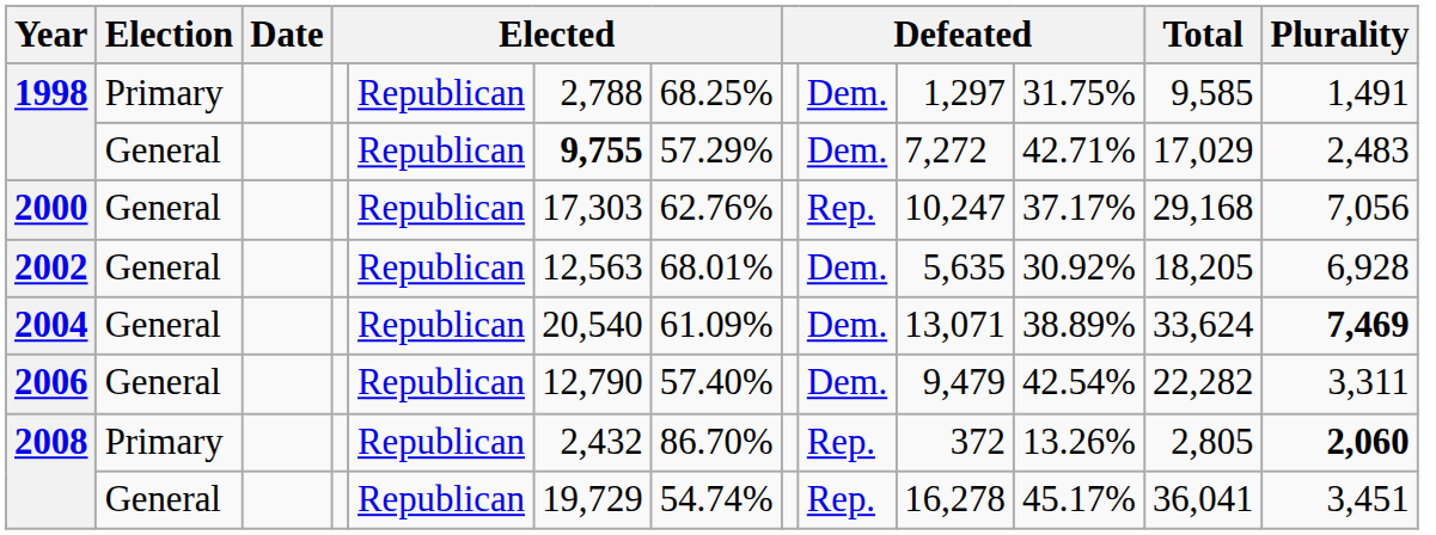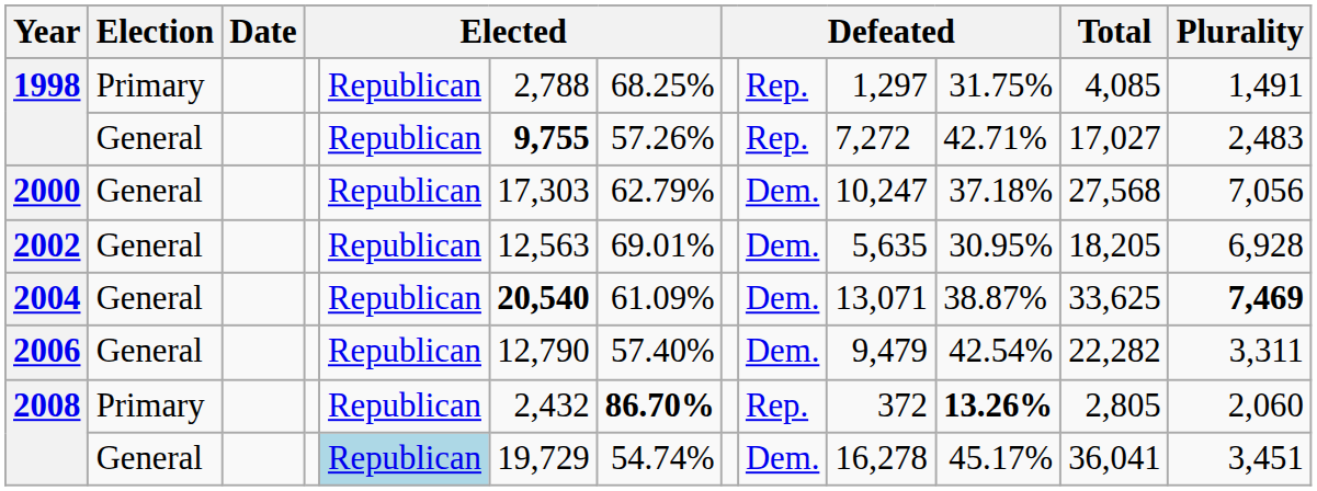1998 / Primary | column 9: Dem. -> Rep.
1998 / Primary | Total: 9,585 -> 4,085
1998 / General | column 7: 57.29% -> 57.26%
1998 / General | column 9: Dem. -> Rep.
1998 / General | Total: 17,029 -> 17,027
2000 | column 7: 62.76% -> 62.79%
2000 | column 9: Rep. -> Dem.
2000 | column 11: 37.17% -> 37.18%
2000 | Total: 29,168 -> 27,568
2002 | column 7: 68.01% -> 69.01%
2002 | column 11: 30.92% -> 30.95%
2004 | column 6: normal -> bold
2004 | column 11: 38.89% -> 38.87%
2004 | Total: 33,624 -> 33,625
2008 / Primary | column 7: normal -> bold
2008 / Primary | column 11: normal -> bold
2008 / Primary | Plurality: bold -> normal
2008 / General | column 5: no background -> lightblue background
2008 / General | column 9: Rep. -> Dem.
